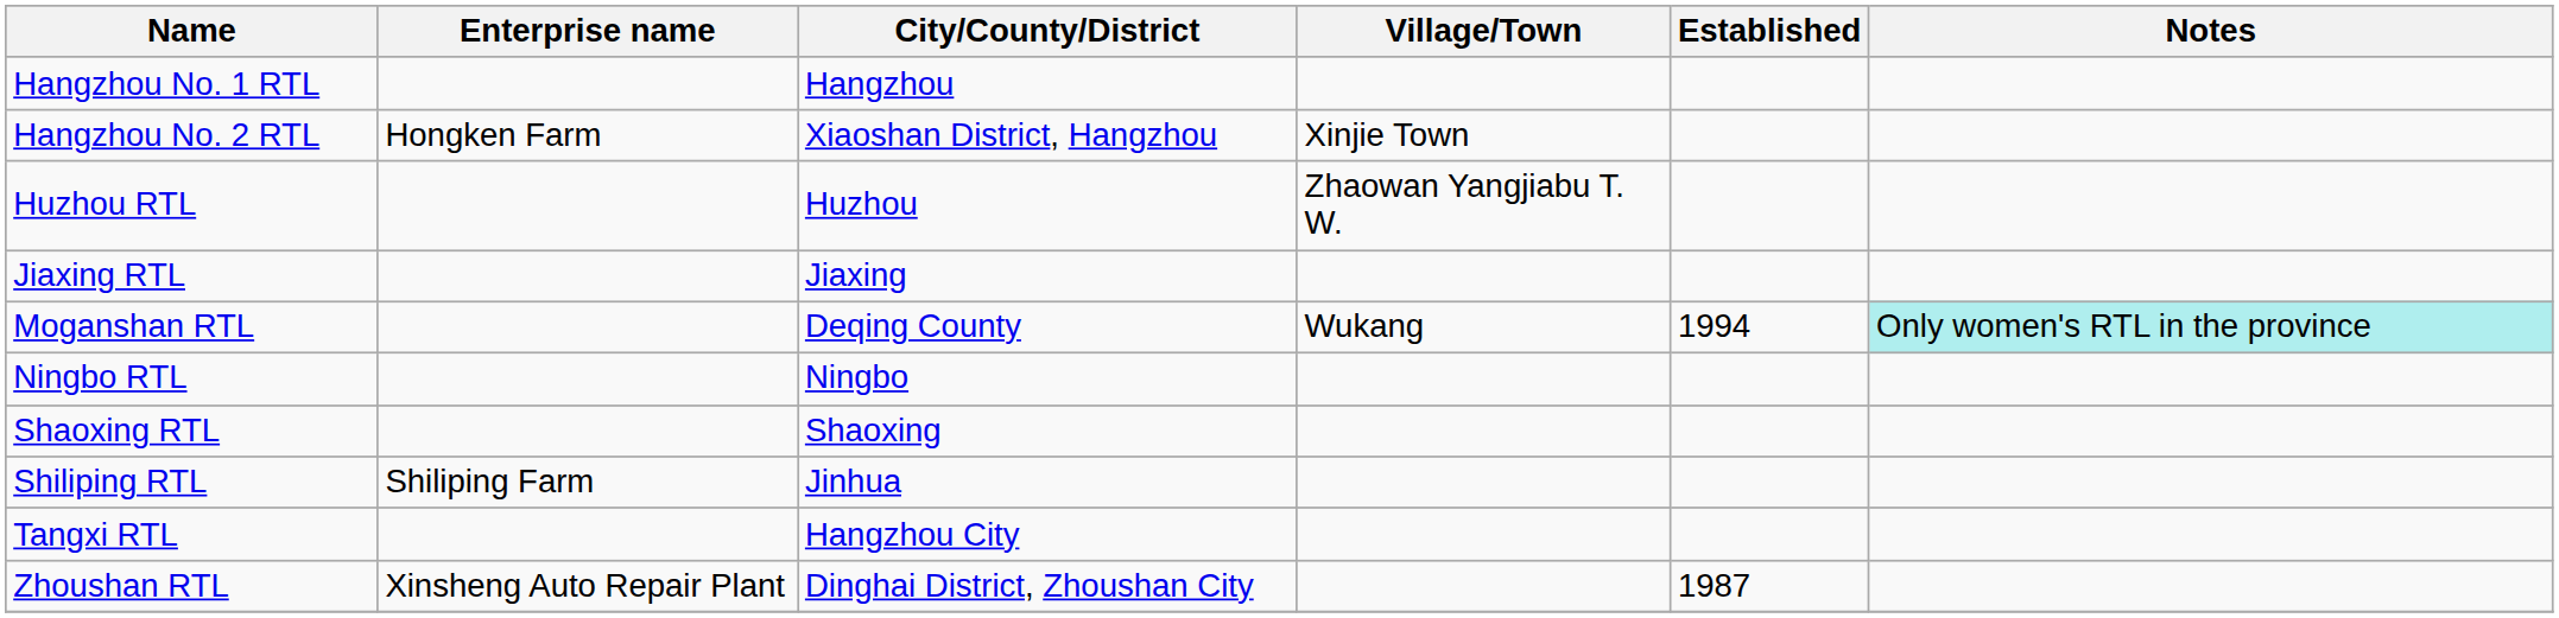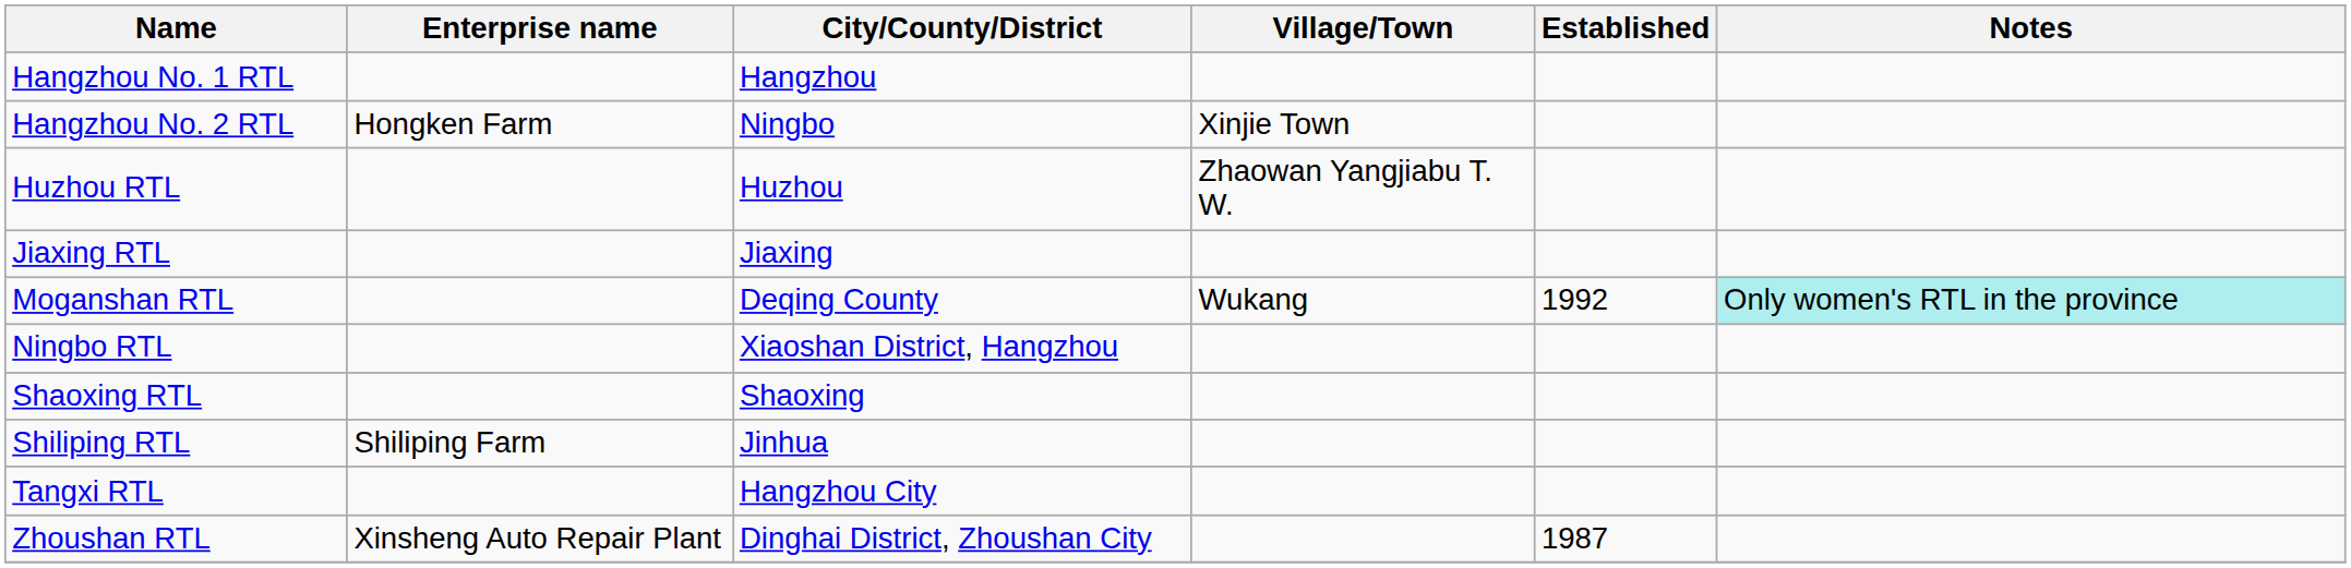Hangzhou No. 2 RTL | City/County/District: Xiaoshan District, Hangzhou -> Ningbo
Moganshan RTL | Established: 1994 -> 1992
Ningbo RTL | City/County/District: Ningbo -> Xiaoshan District, Hangzhou
